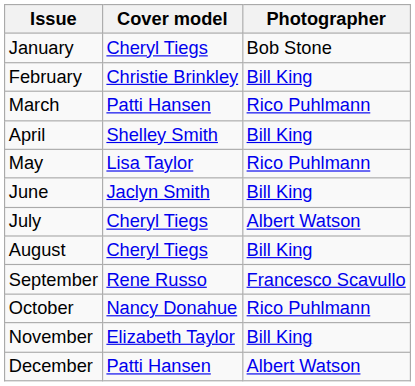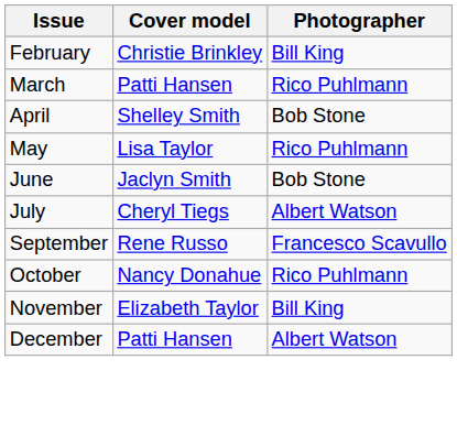- row: January | Cheryl Tiegs | Bob Stone
April | Photographer: Bill King -> Bob Stone
June | Photographer: Bill King -> Bob Stone
- row: August | Cheryl Tiegs | Bill King
